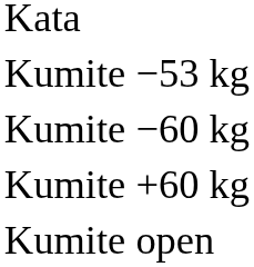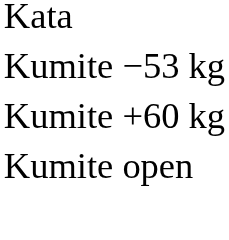- row: Kumite −60 kg
